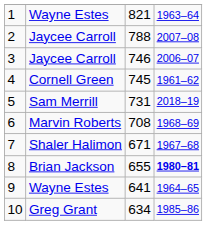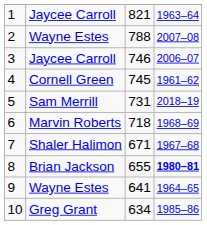1 | column 2: Wayne Estes -> Jaycee Carroll
2 | column 2: Jaycee Carroll -> Wayne Estes
6 | column 3: 708 -> 718
